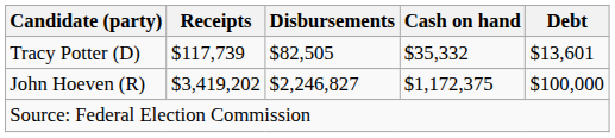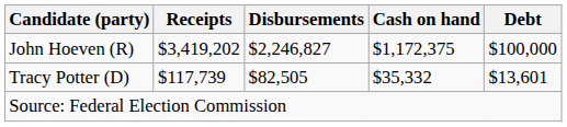rows swapped: John Hoeven (R) <-> Tracy Potter (D)
